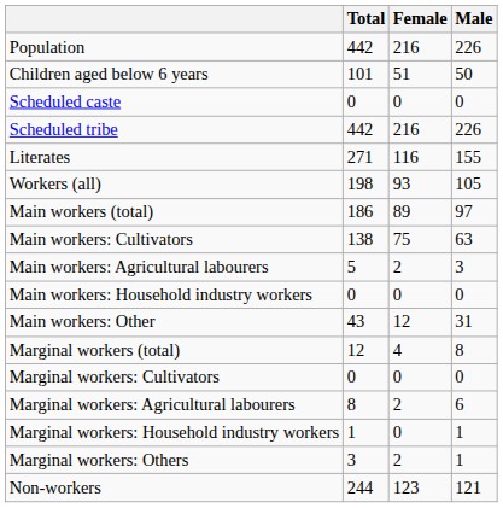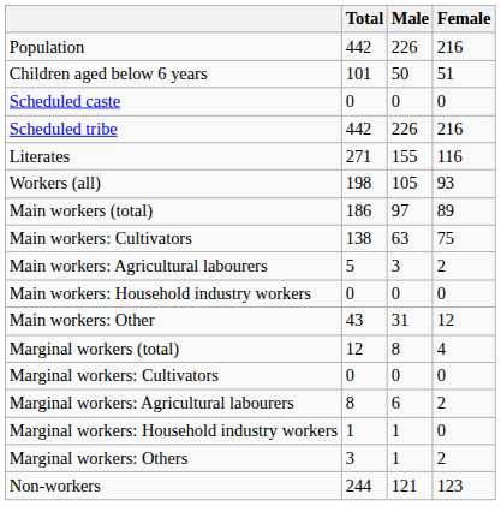columns swapped: Male <-> Female
